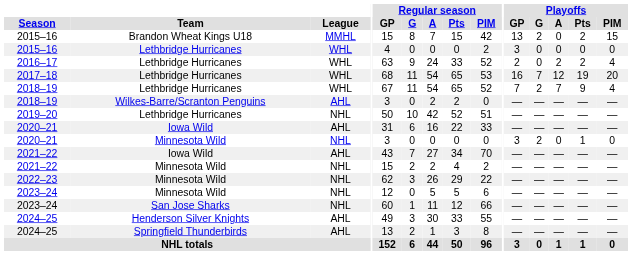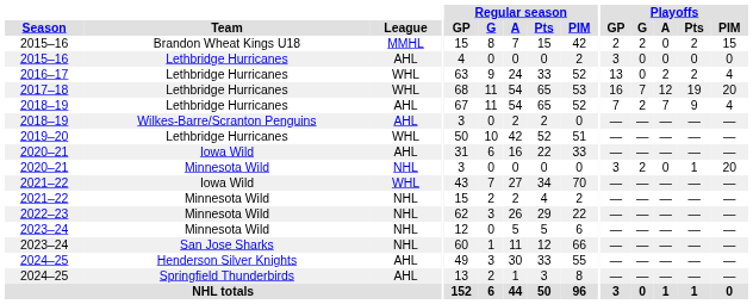2015–16 / Brandon Wheat Kings U18 | Playoffs / GP: 13 -> 2
2015–16 / Lethbridge Hurricanes | League: WHL -> AHL
2016–17 | Playoffs / GP: 2 -> 13
2018–19 / Lethbridge Hurricanes | League: WHL -> AHL
2019–20 | League: NHL -> WHL
2020–21 / Minnesota Wild | Playoffs / PIM: 0 -> 20
2021–22 / Iowa Wild | League: AHL -> WHL
